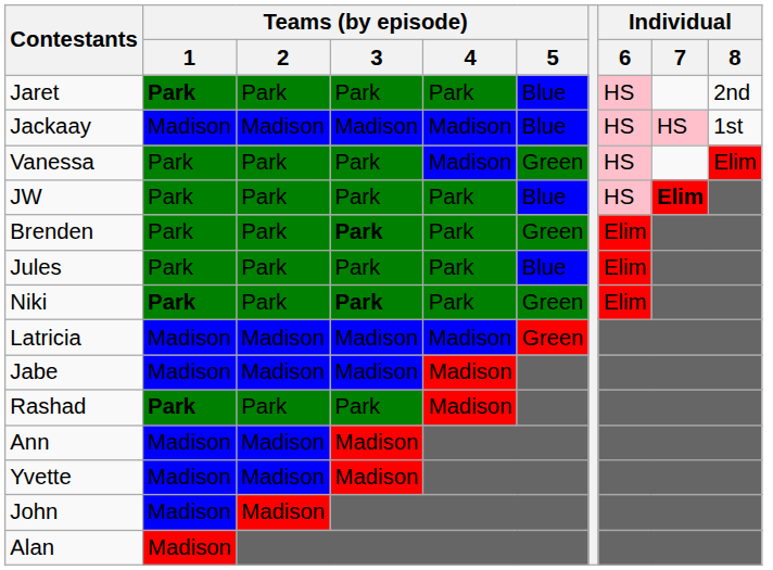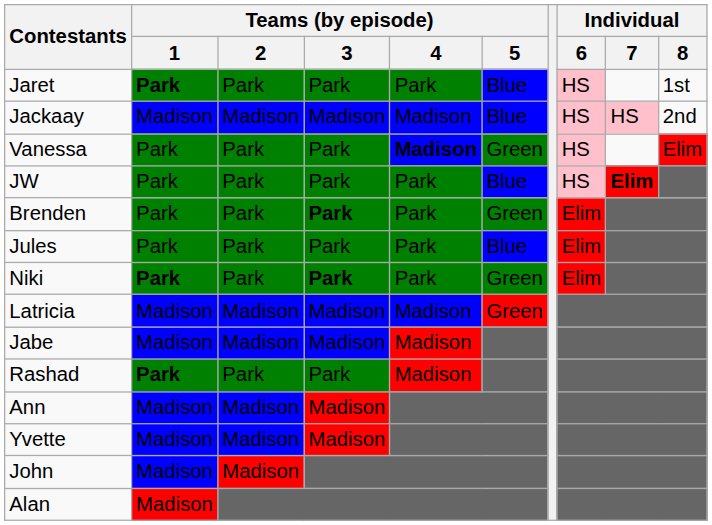Jaret | Individual / 8: 2nd -> 1st
Jackaay | Individual / 8: 1st -> 2nd
Vanessa | Teams (by episode) / 4: normal -> bold
